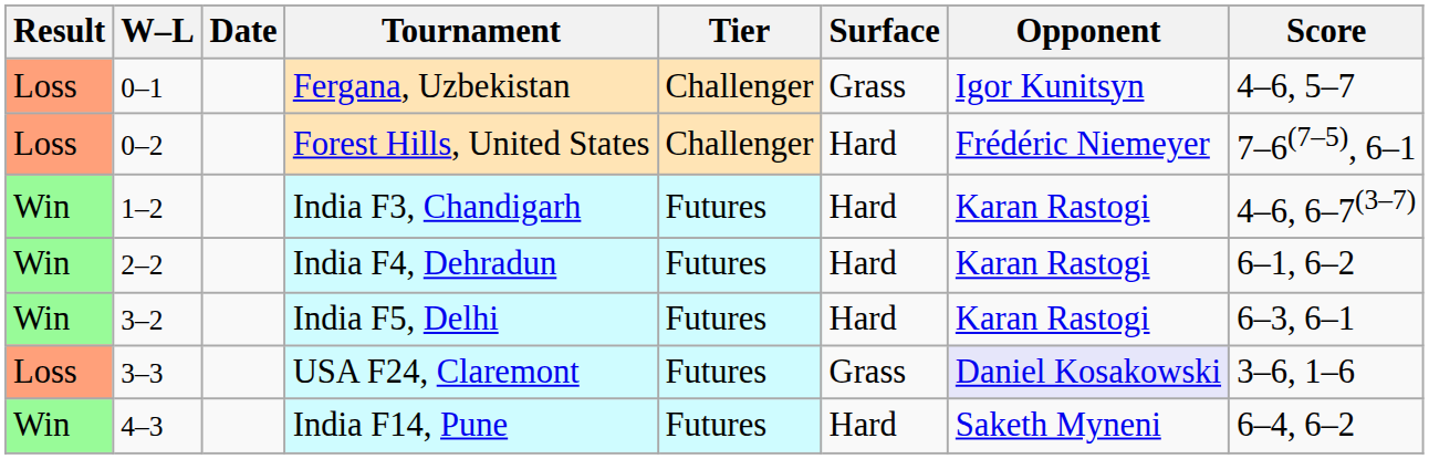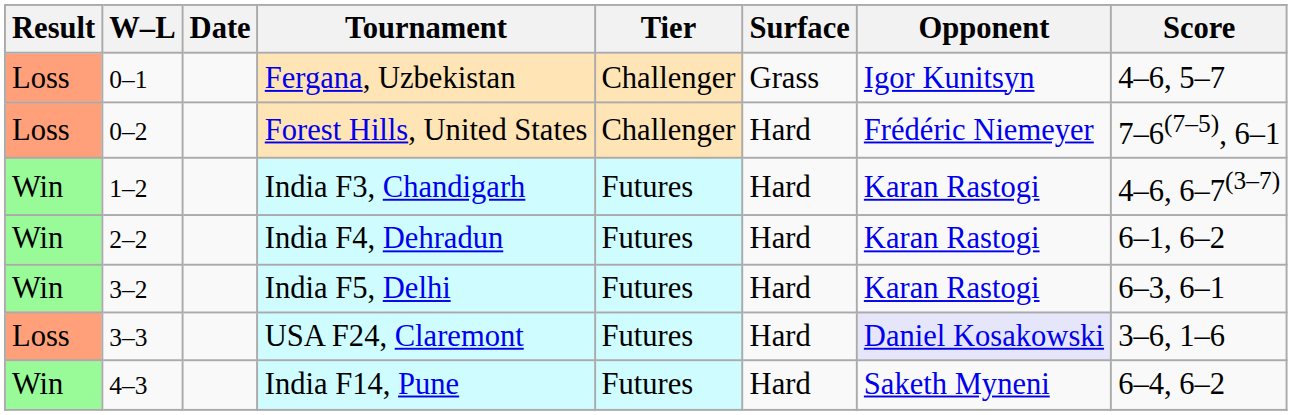USA F24, Claremont | Surface: Grass -> Hard
